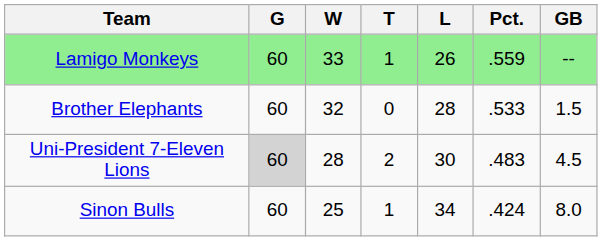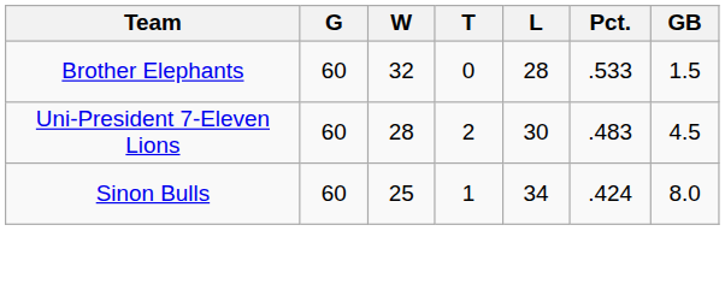- row: Lamigo Monkeys | 60 | 33 | 1 | 26 | .559 | --
Uni-President 7-Eleven Lions | G: lightgrey background -> no background
